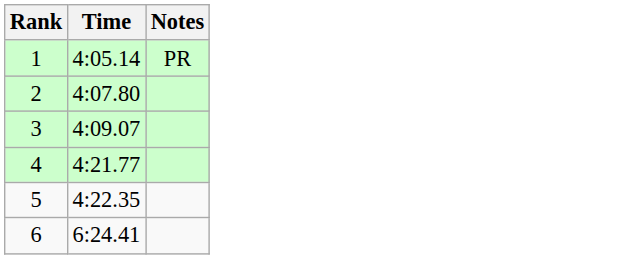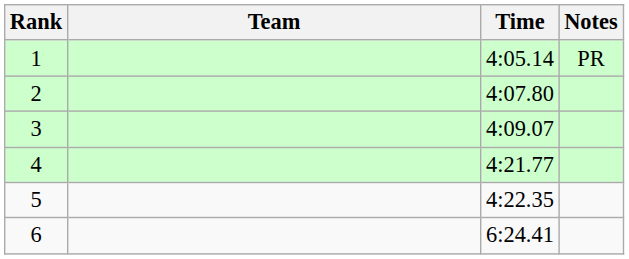+ column: Team
